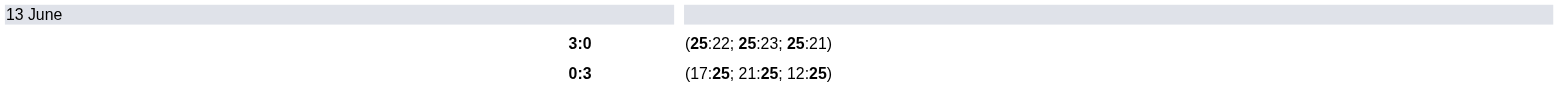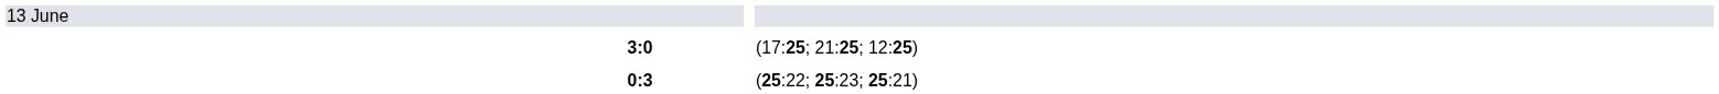3:0 | column 5: (25:22; 25:23; 25:21) -> (17:25; 21:25; 12:25)
0:3 | column 5: (17:25; 21:25; 12:25) -> (25:22; 25:23; 25:21)
